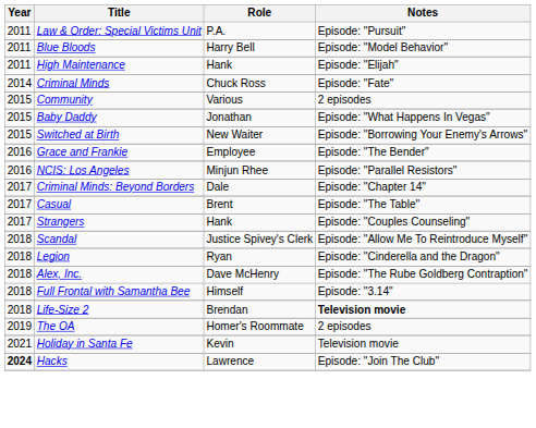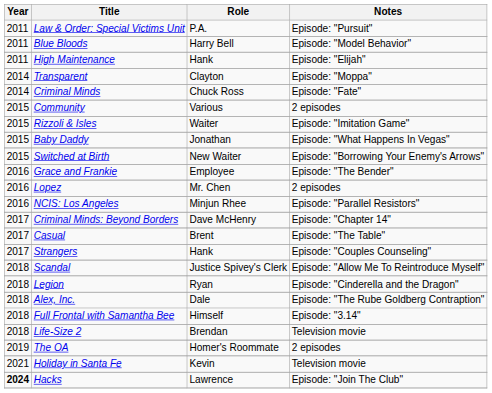+ row: 2014 | Transparent | Clayton | Episode: "Moppa"
+ row: 2015 | Rizzoli & Isles | Waiter | Episode: "Imitation Game"
+ row: 2016 | Lopez | Mr. Chen | 2 episodes
Criminal Minds: Beyond Borders | Role: Dale -> Dave McHenry
Alex, Inc. | Role: Dave McHenry -> Dale
Life-Size 2 | Notes: bold -> normal
